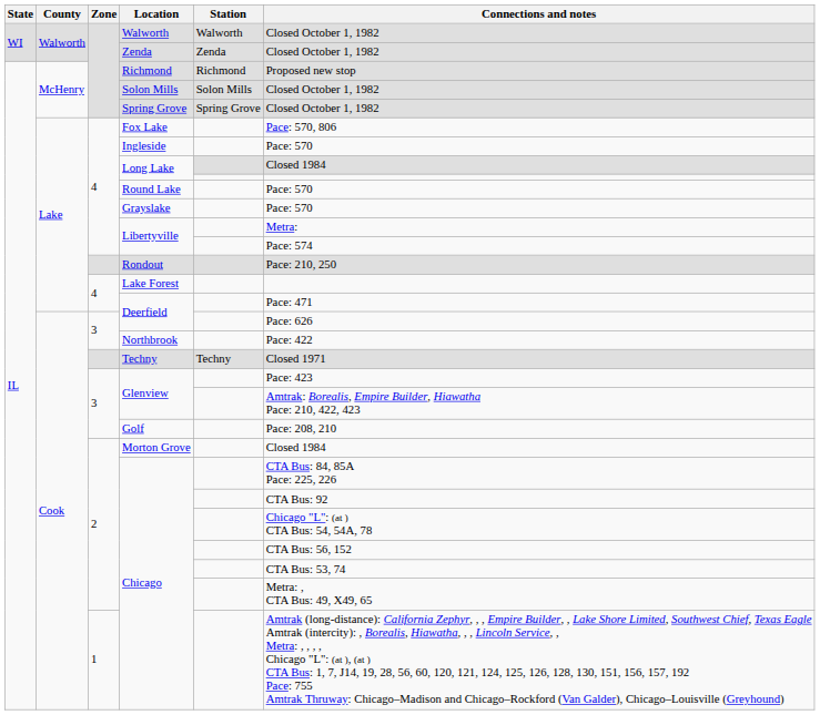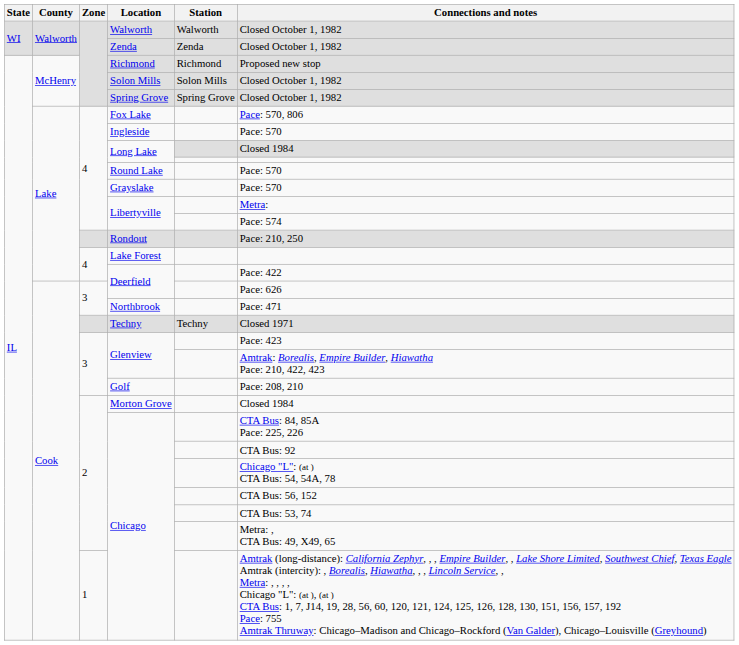4 / Deerfield | Connections and notes: Pace: 471 -> Pace: 422
Northbrook | Connections and notes: Pace: 422 -> Pace: 471
